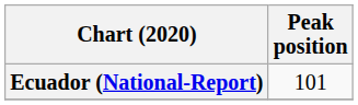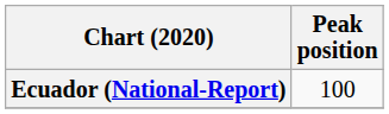Ecuador (National-Report) | Peak position: 101 -> 100
